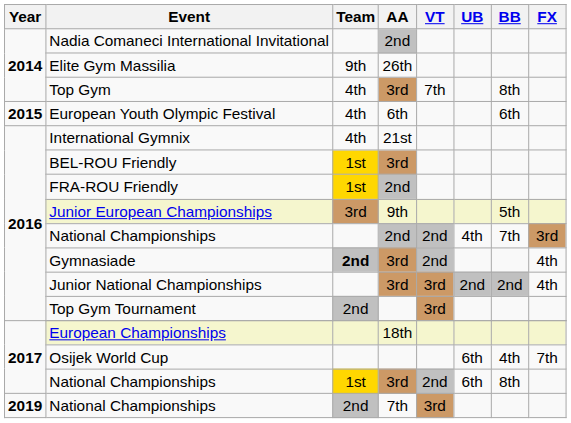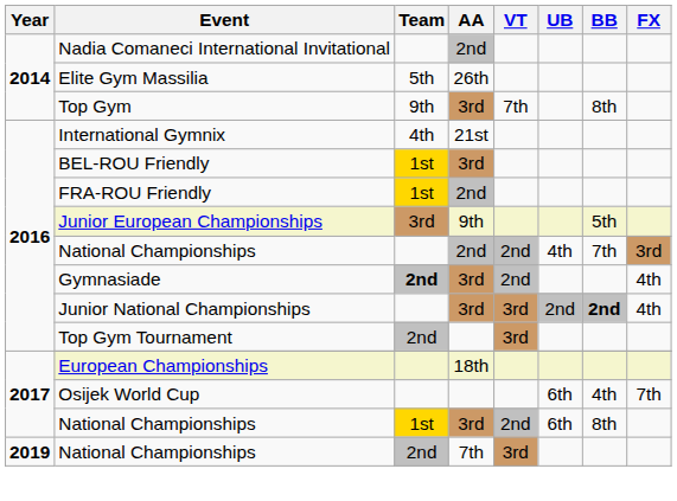Elite Gym Massilia | Team: 9th -> 5th
Top Gym | Team: 4th -> 9th
- row: 2015 | European Youth Olympic Festival | 4th | 6th | 6th
Junior National Championships | BB: normal -> bold
